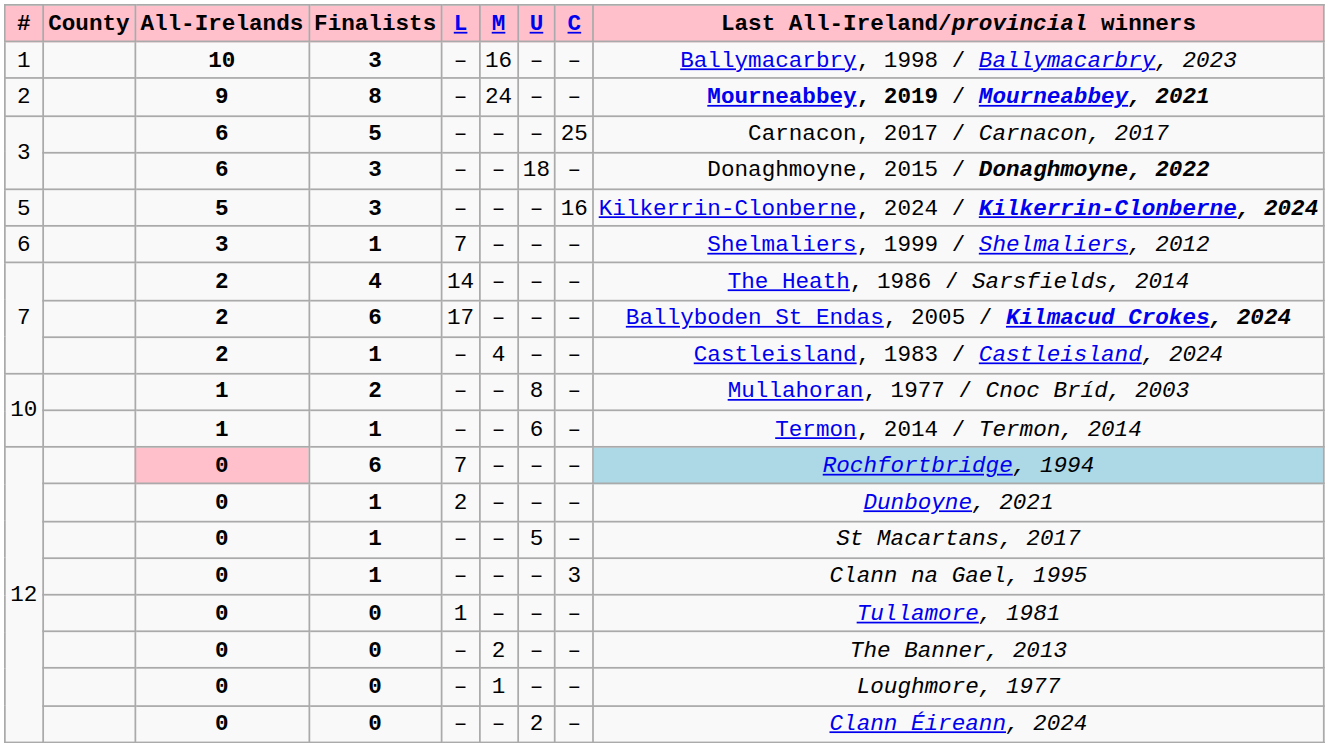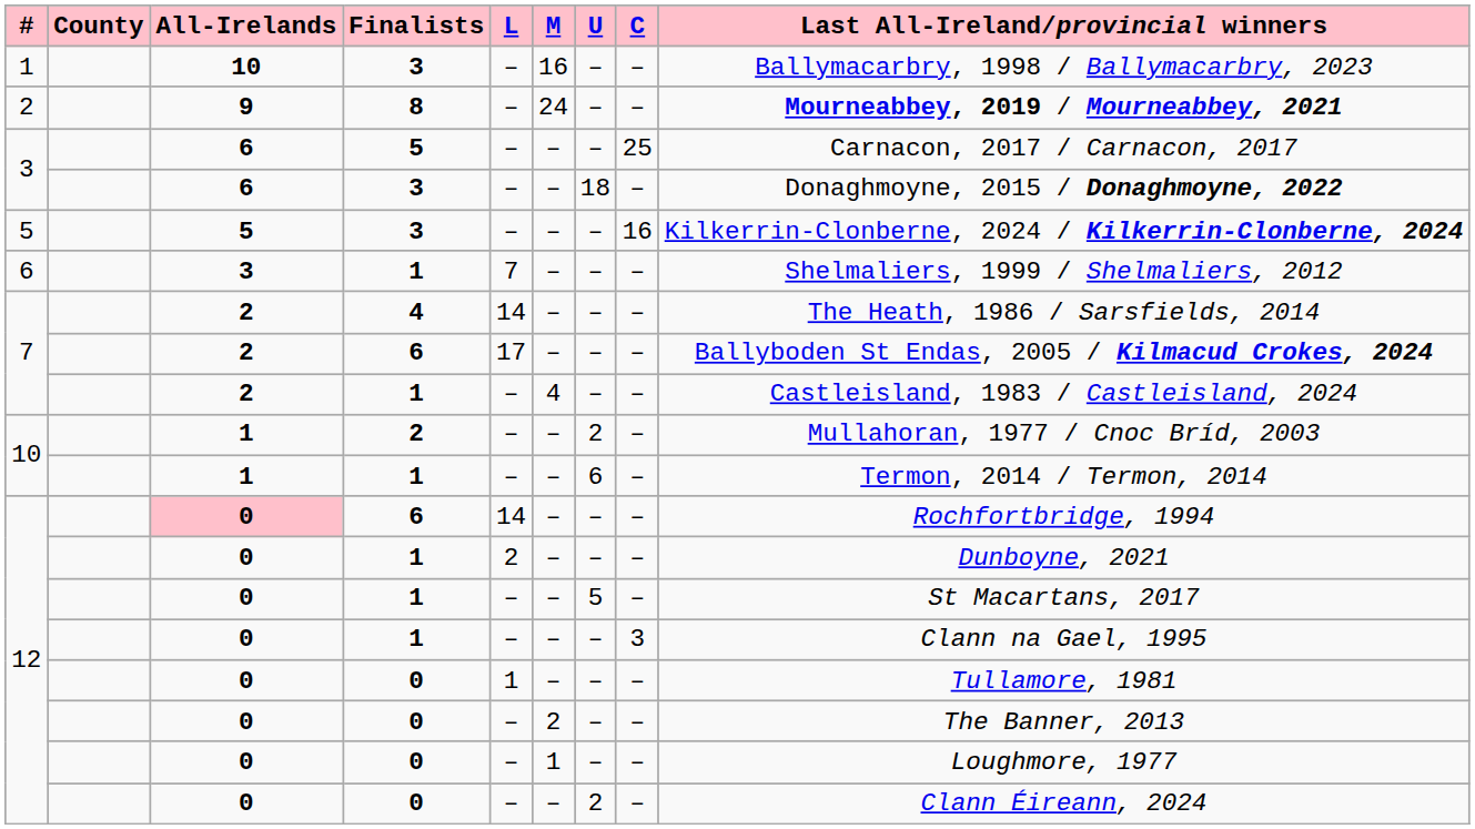10 / 2 | U: 8 -> 2
12 / 6 | L: 7 -> 14
12 / 6 | Last All-Ireland/provincial winners: lightblue background -> no background
